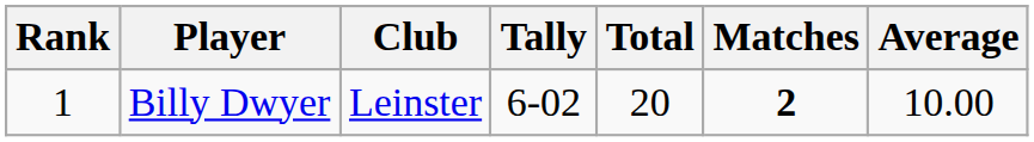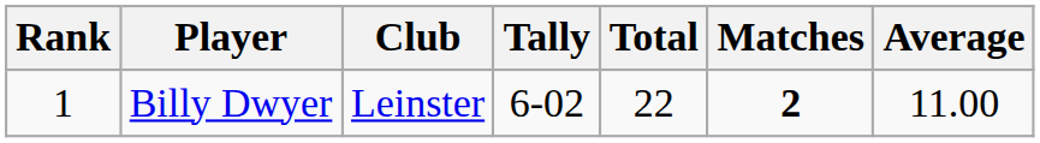Billy Dwyer | Total: 20 -> 22
Billy Dwyer | Average: 10.00 -> 11.00
